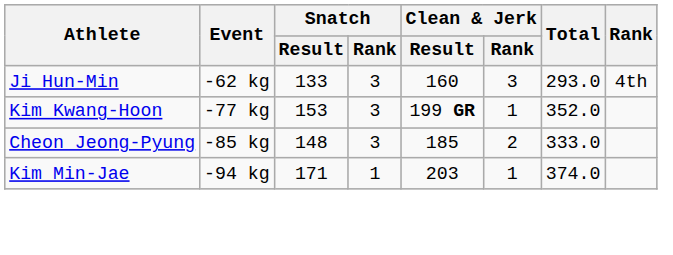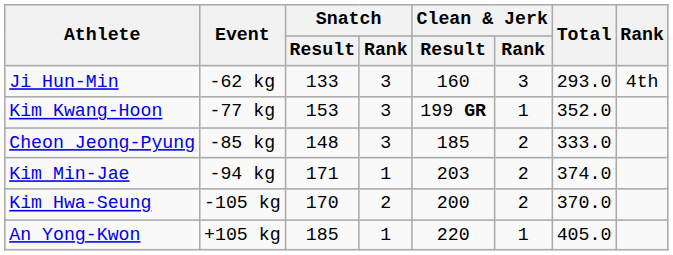Kim Min-Jae | Clean & Jerk / Rank: 1 -> 2
+ row: Kim Hwa-Seung | -105 kg | 170 | 2 | 200 | 2 | 370.0
+ row: An Yong-Kwon | +105 kg | 185 | 1 | 220 | 1 | 405.0
